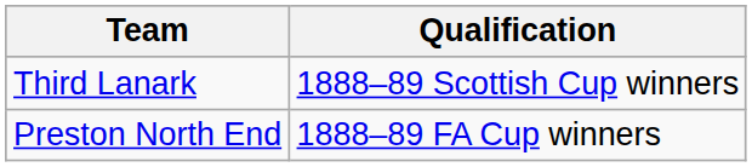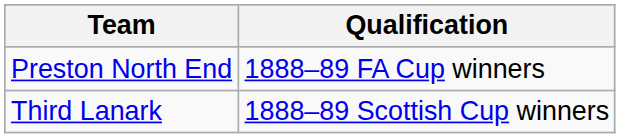rows swapped: Third Lanark <-> Preston North End
